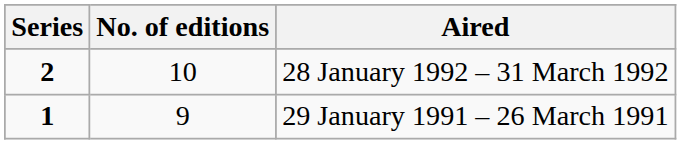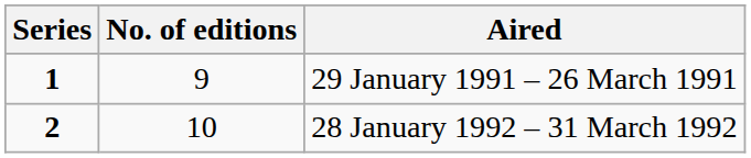rows swapped: 29 January 1991 – 26 March 1991 <-> 28 January 1992 – 31 March 1992
